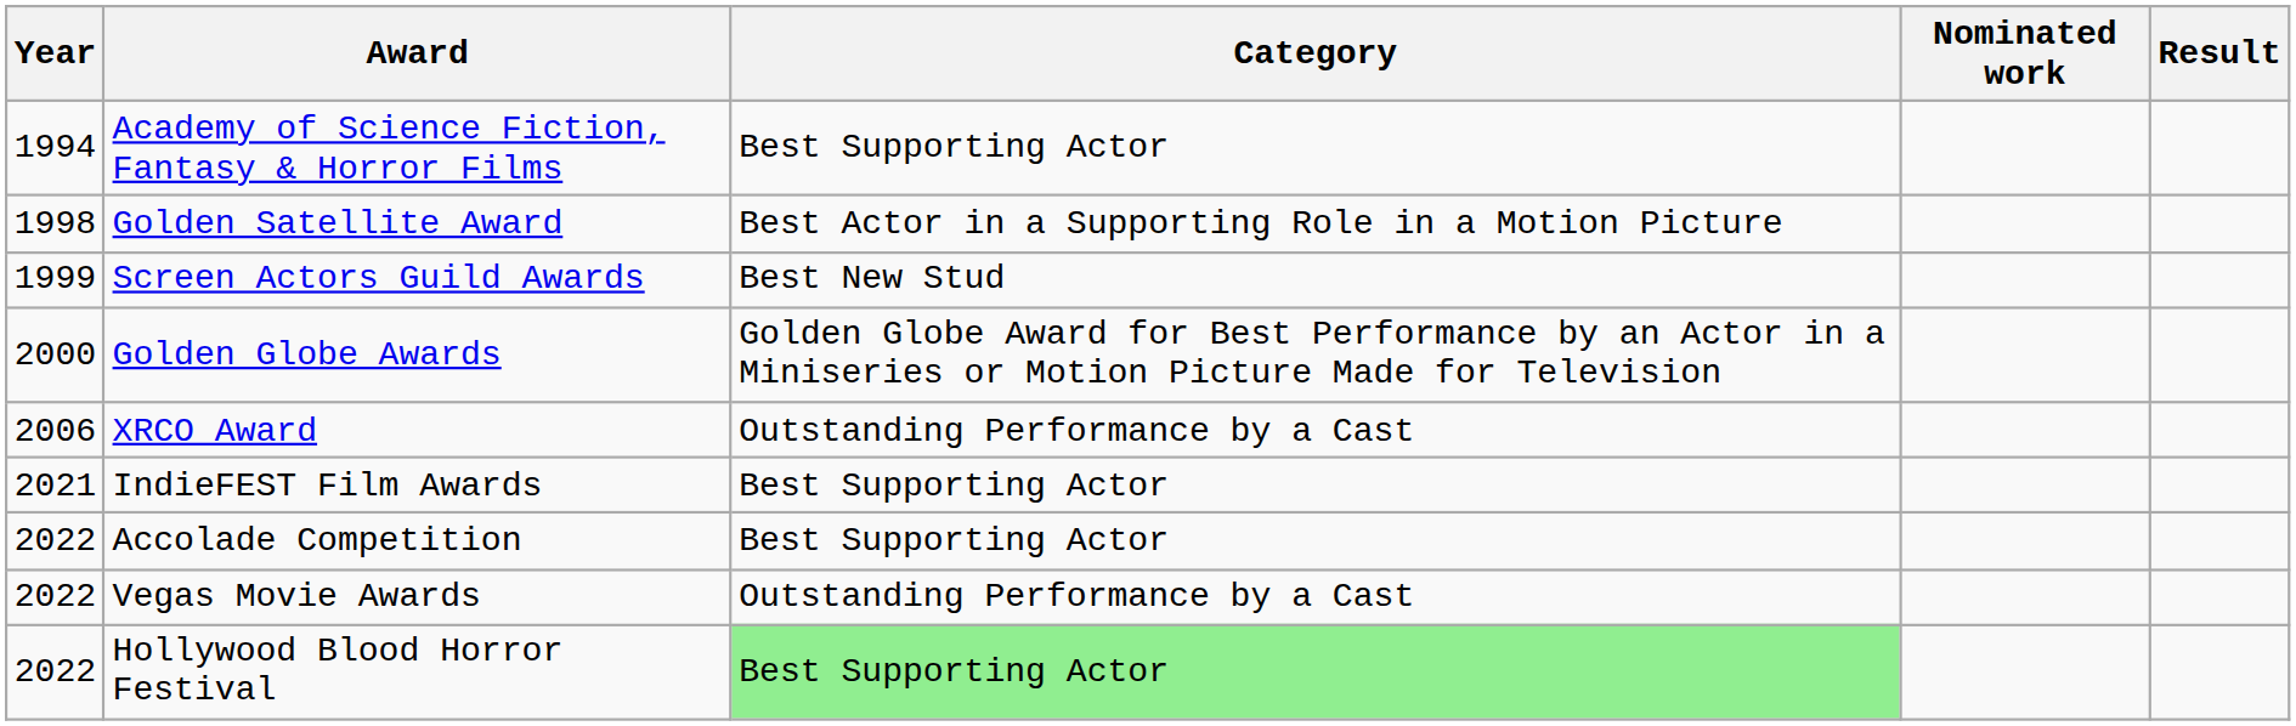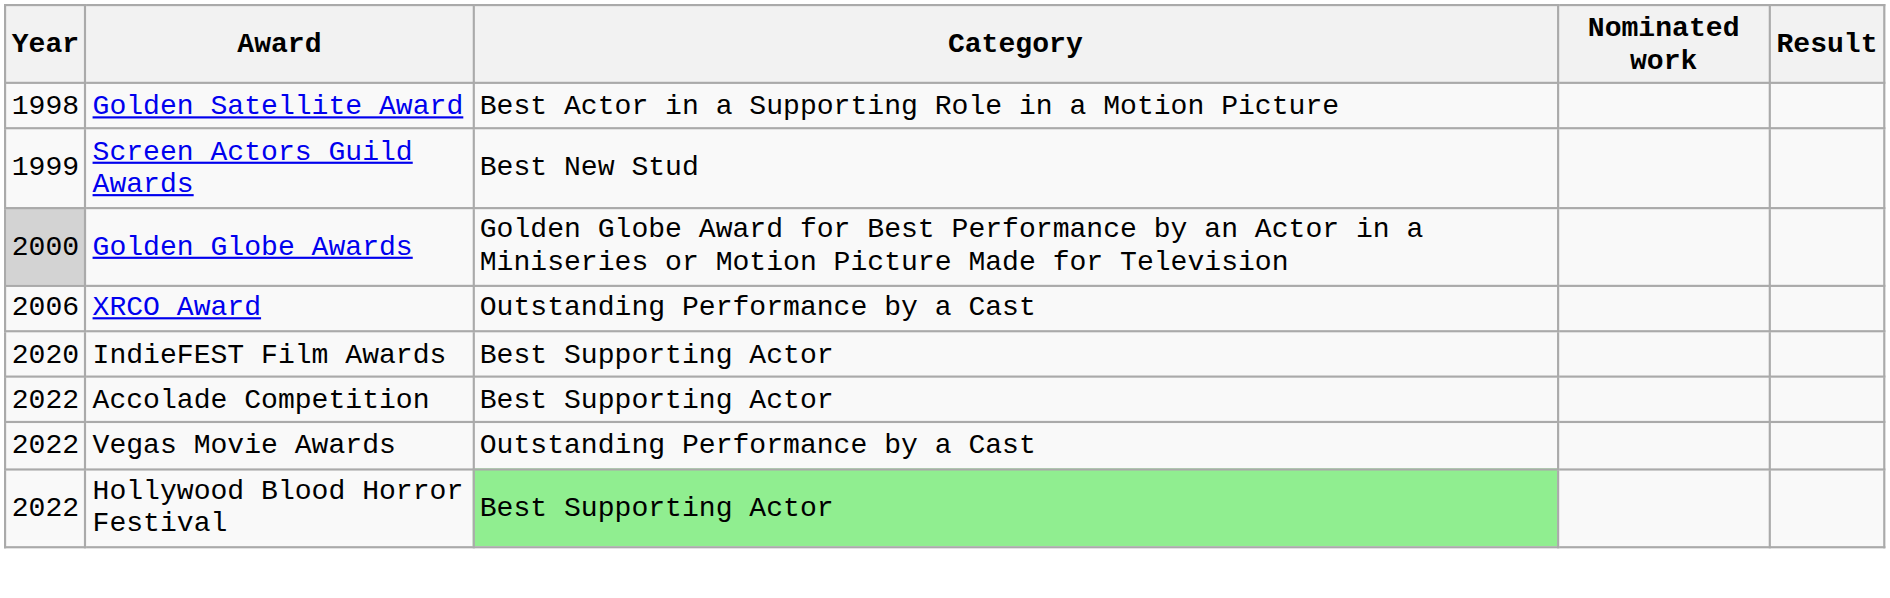- row: 1994 | Academy of Science Fiction, Fantasy & Horror Films | Best Supporting Actor
Golden Globe Awards | Year: no background -> lightgrey background
IndieFEST Film Awards | Year: 2021 -> 2020
